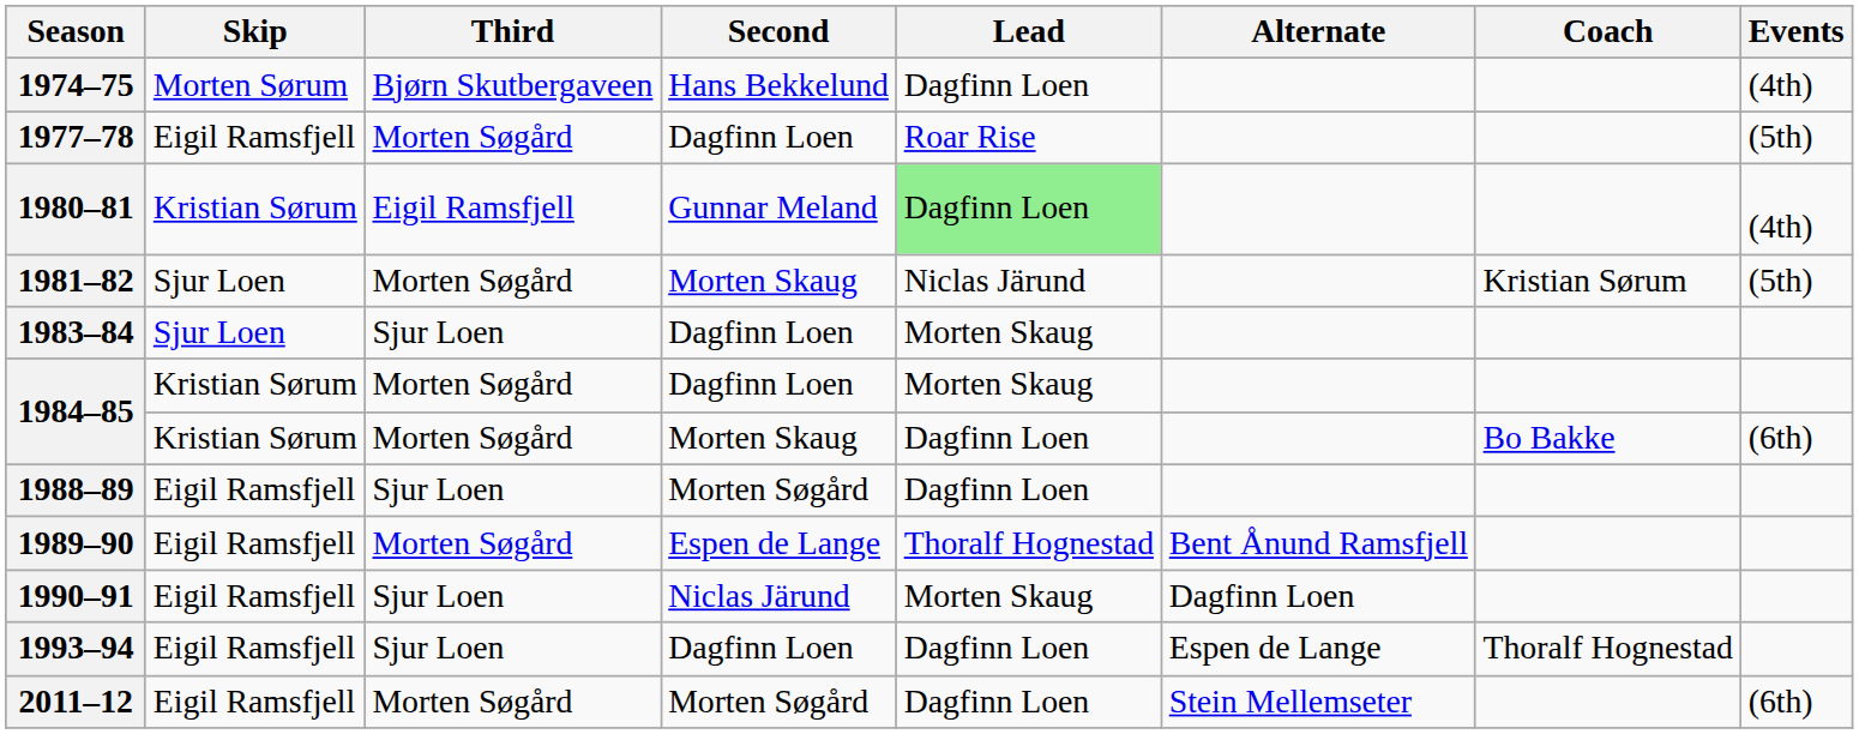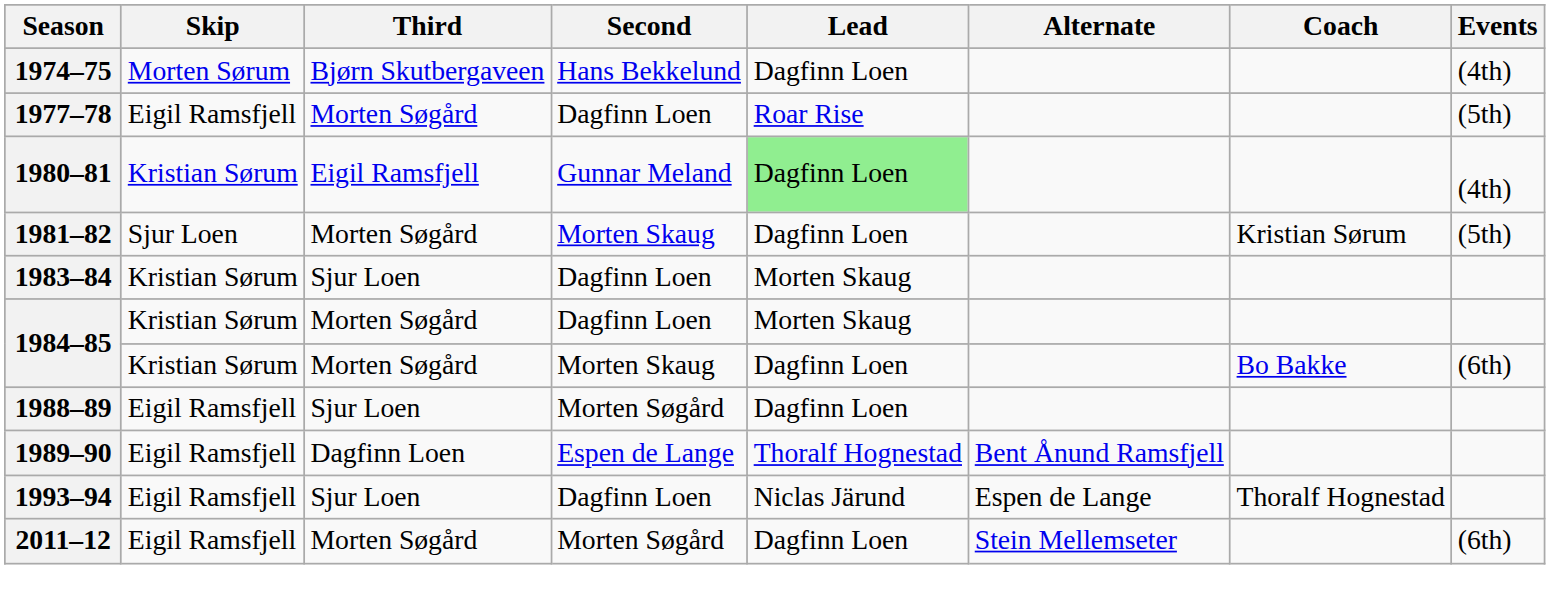1981–82 | Lead: Niclas Järund -> Dagfinn Loen
1983–84 | Skip: Sjur Loen -> Kristian Sørum
1989–90 | Third: Morten Søgård -> Dagfinn Loen
- row: 1990–91 | Eigil Ramsfjell | Sjur Loen | Niclas Järund | Morten Skaug | Dagfinn Loen
1993–94 | Lead: Dagfinn Loen -> Niclas Järund
